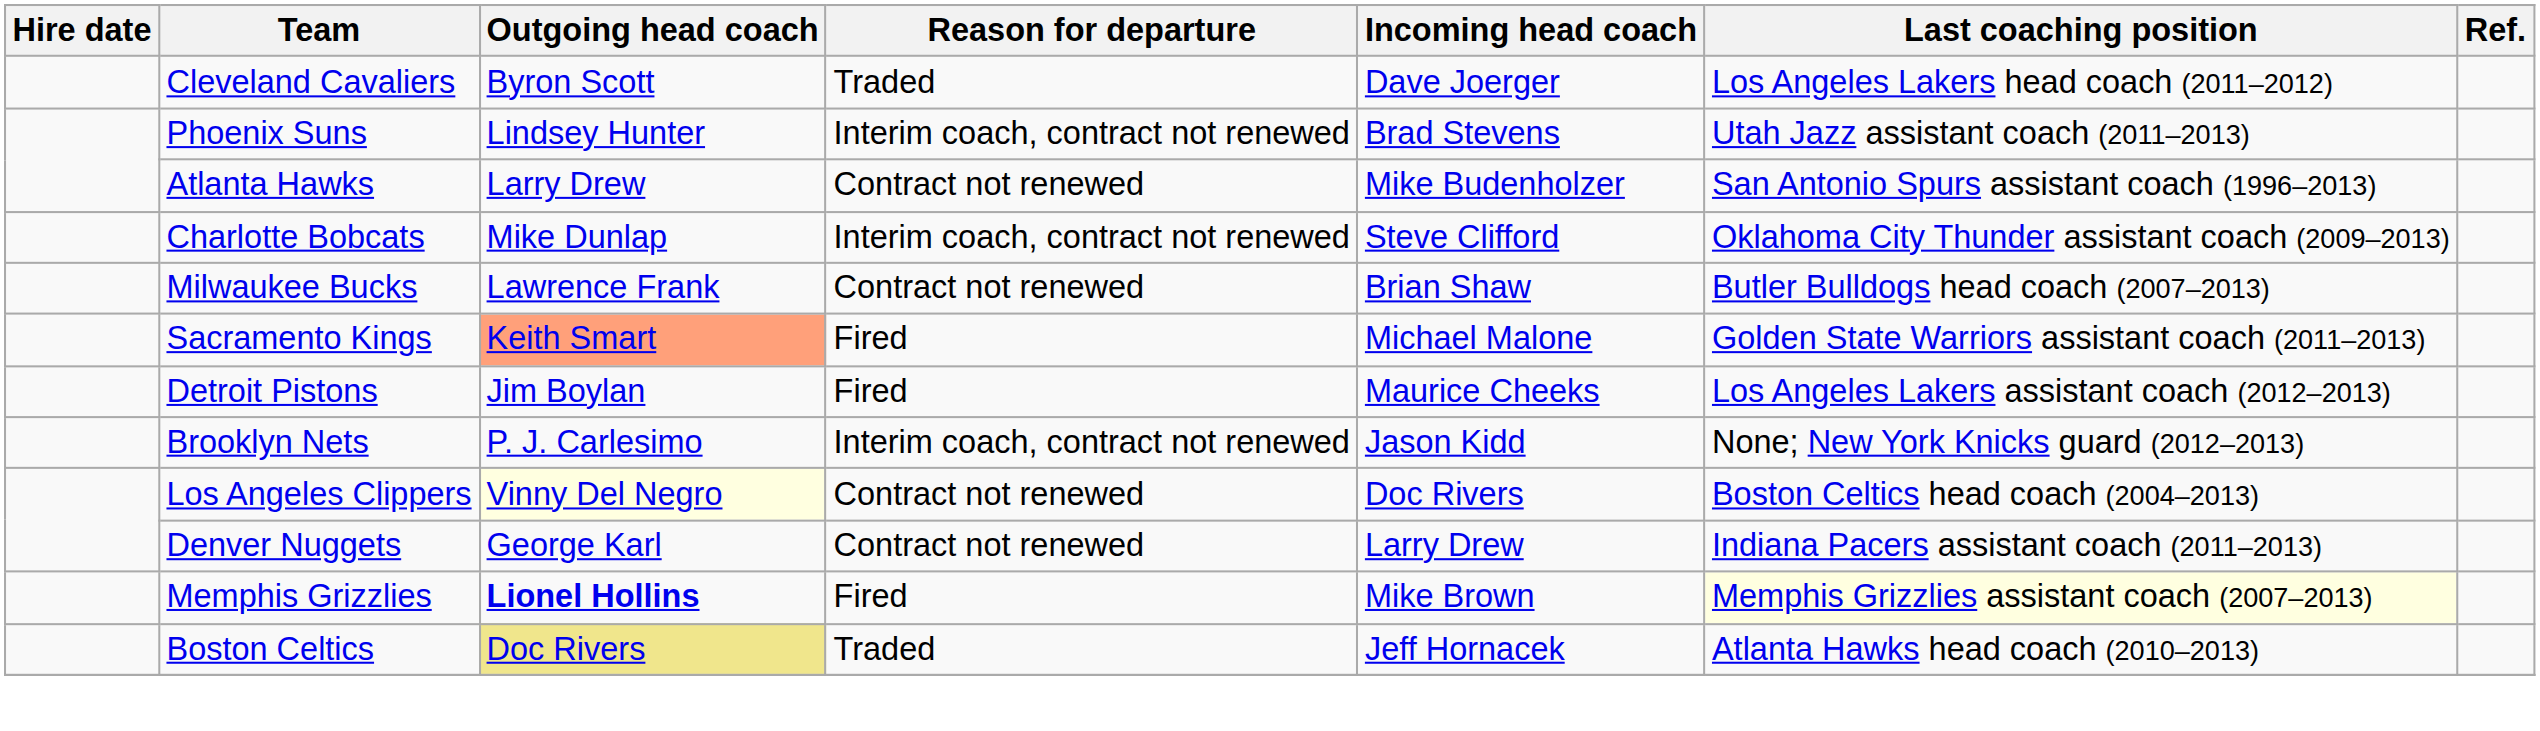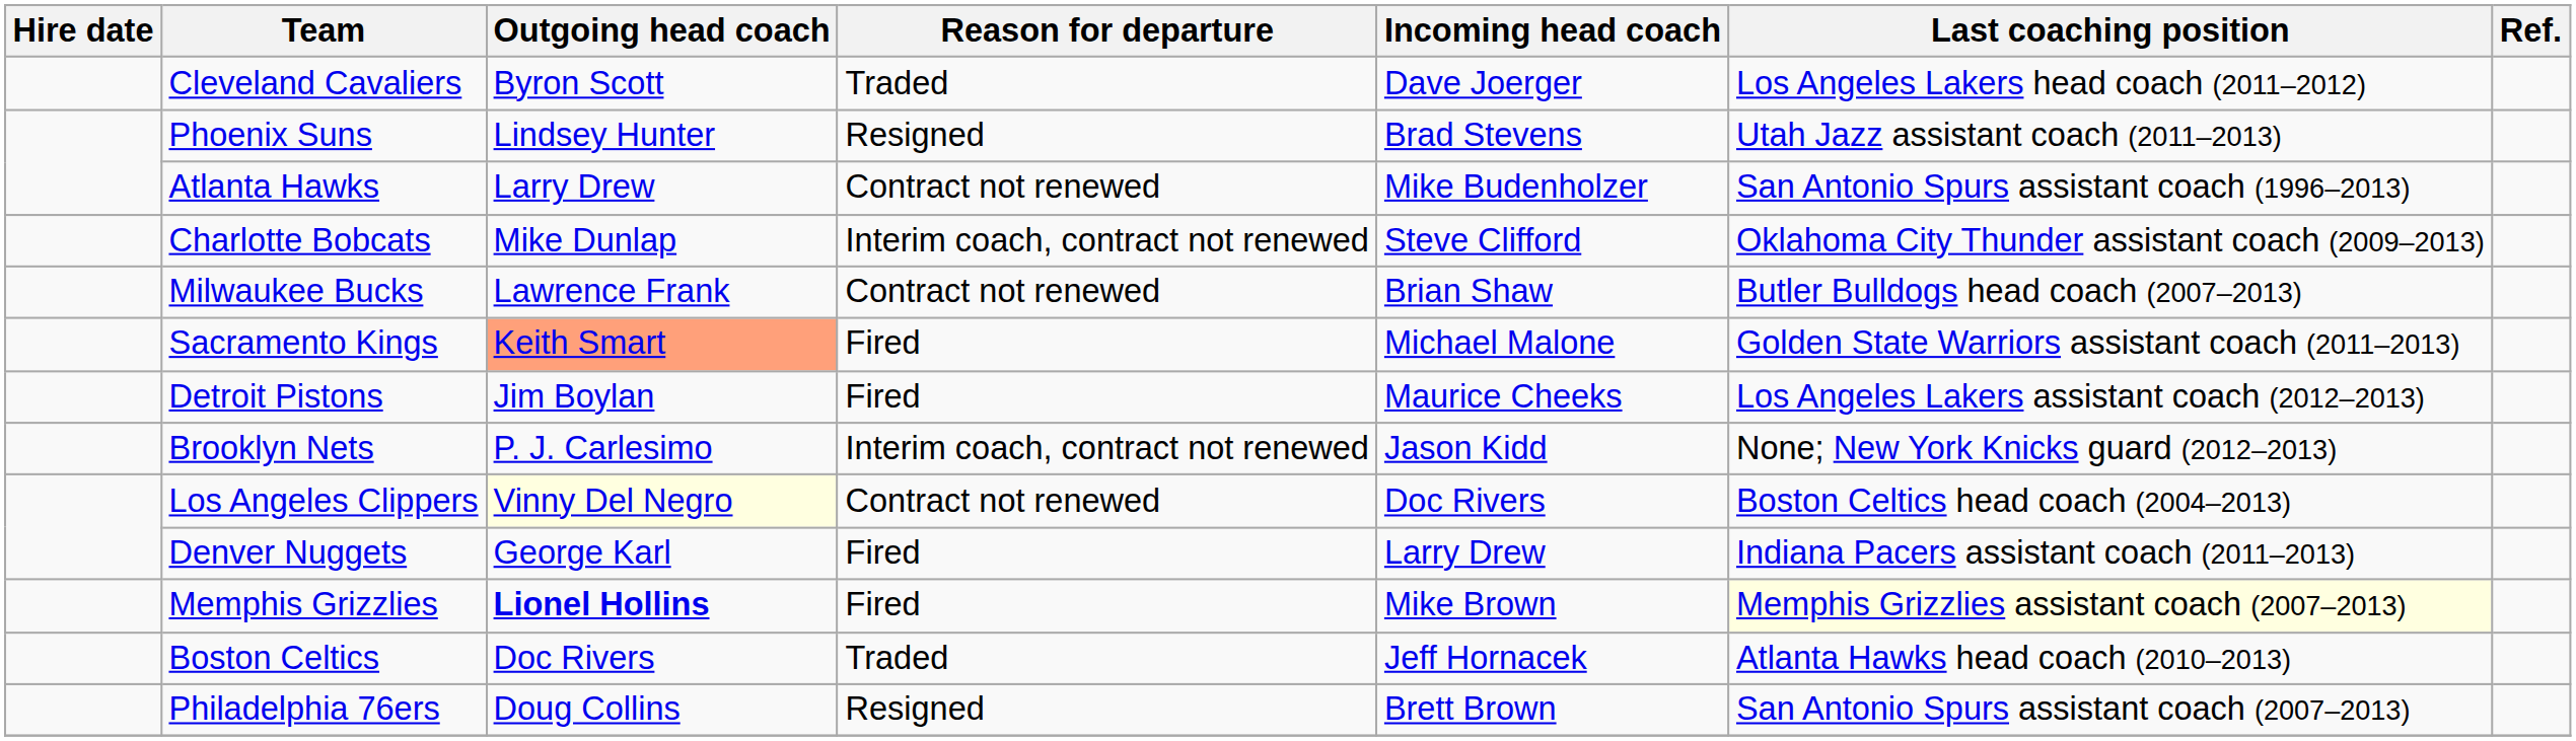Phoenix Suns | Reason for departure: Interim coach, contract not renewed -> Resigned
Denver Nuggets | Reason for departure: Contract not renewed -> Fired
Boston Celtics | Outgoing head coach: khaki background -> no background
+ row: Philadelphia 76ers | Doug Collins | Resigned | Brett Brown | San Antonio Spurs assistant coach (2007–2013)
